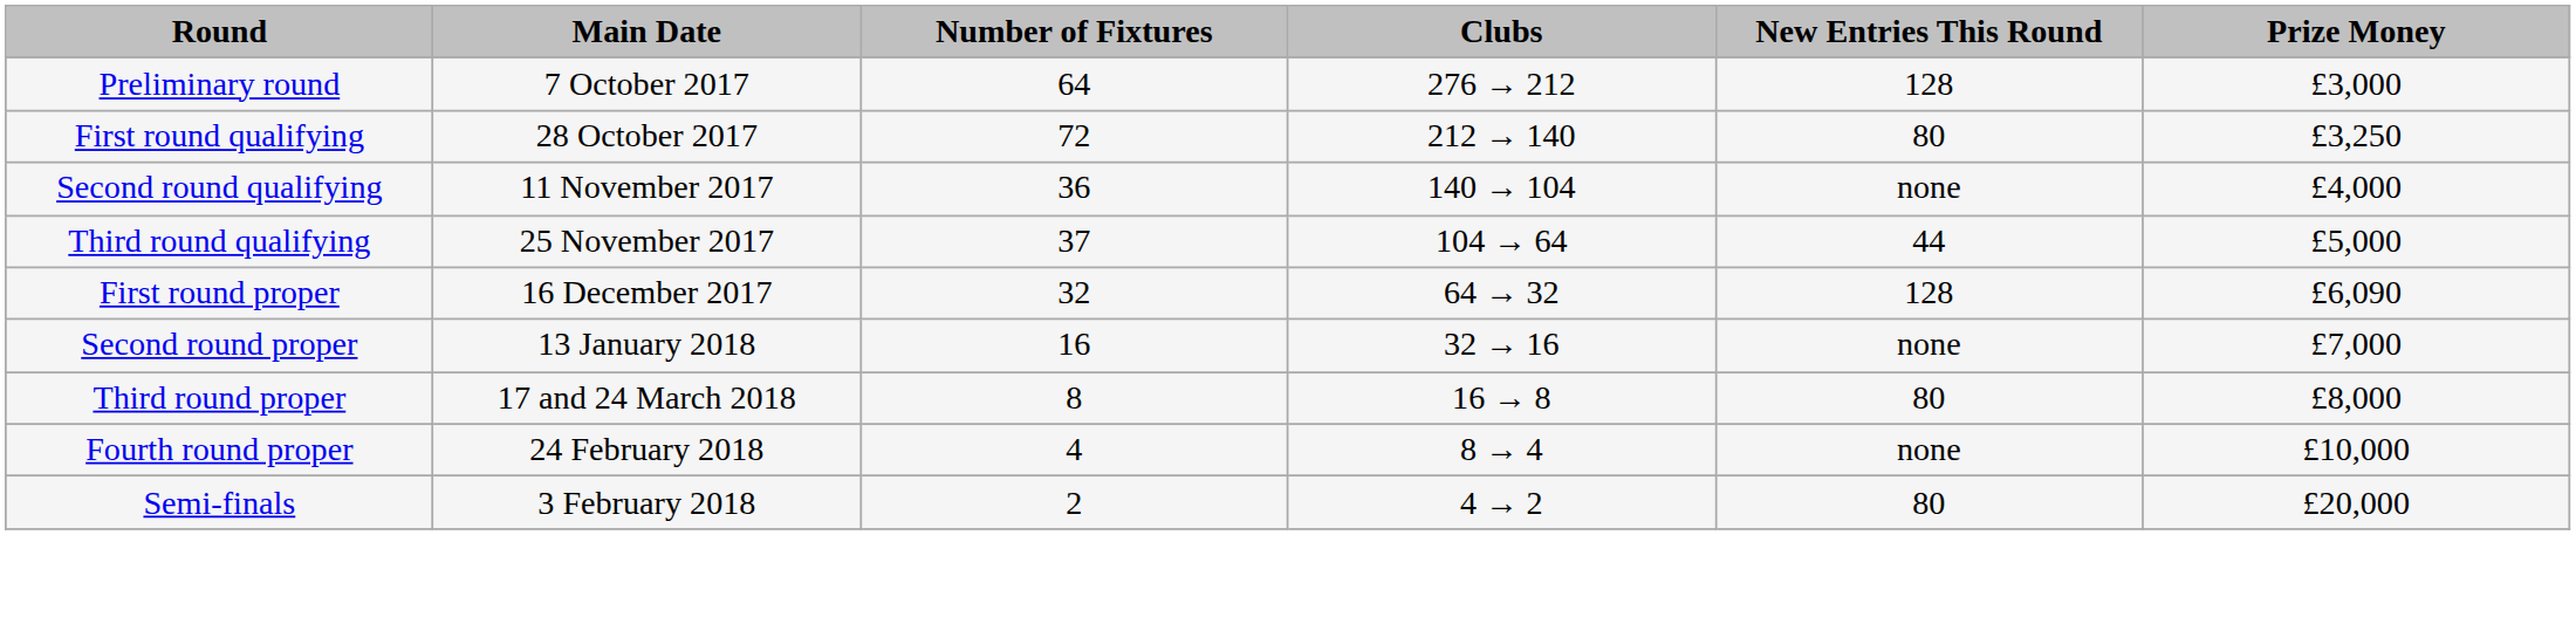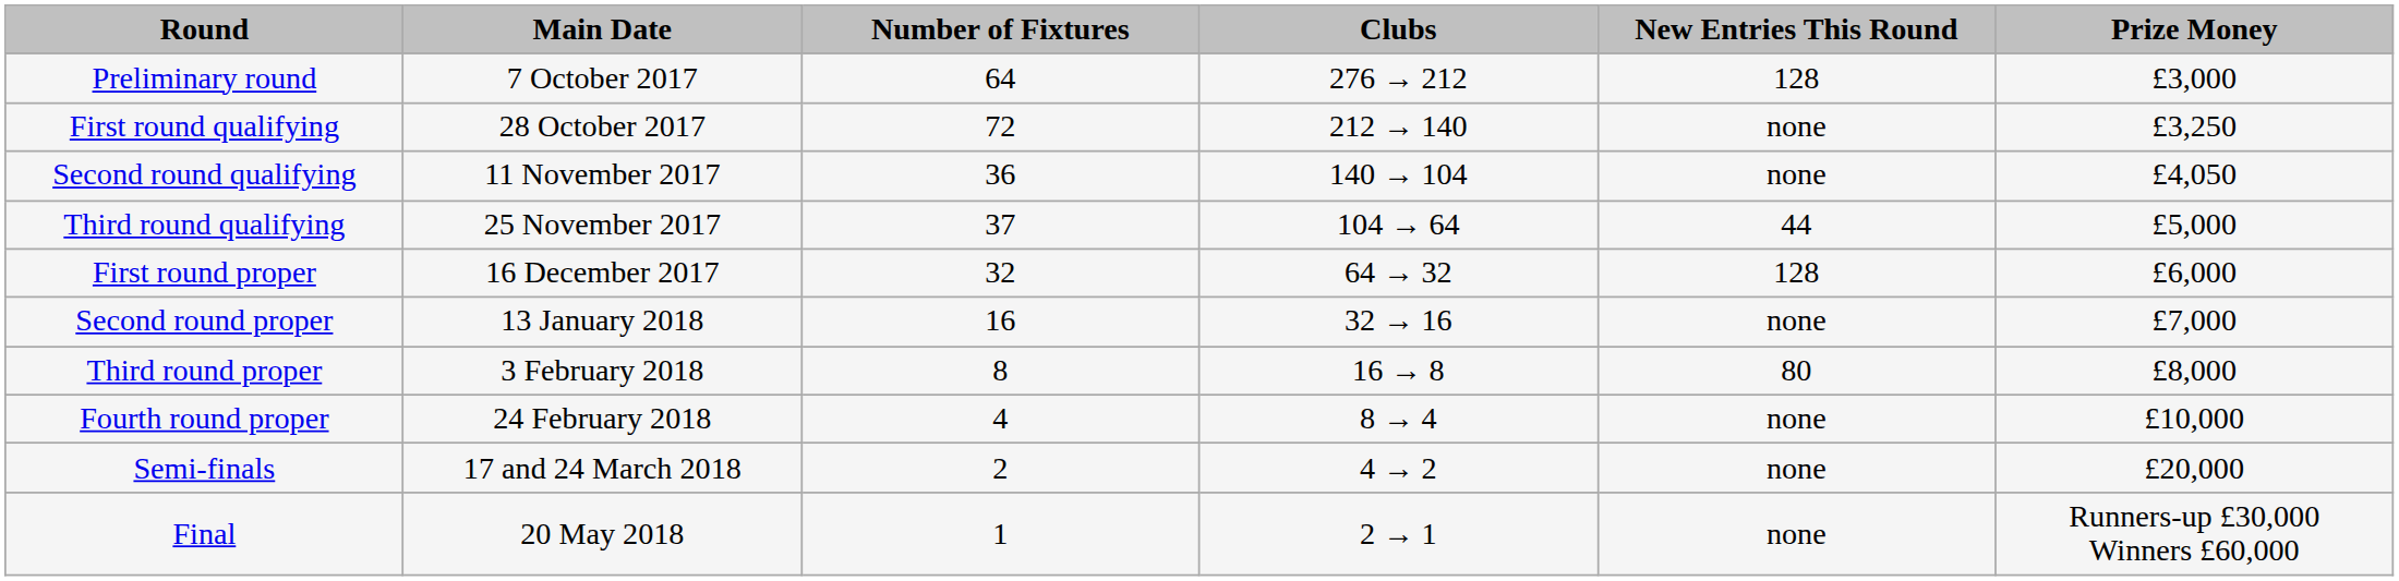First round qualifying | New Entries This Round: 80 -> none
Second round qualifying | Prize Money: £4,000 -> £4,050
First round proper | Prize Money: £6,090 -> £6,000
Third round proper | Main Date: 17 and 24 March 2018 -> 3 February 2018
Semi-finals | Main Date: 3 February 2018 -> 17 and 24 March 2018
Semi-finals | New Entries This Round: 80 -> none
+ row: Final | 20 May 2018 | 1 | 2 → 1 | none | Runners-up £30,000 Winners £60,000
